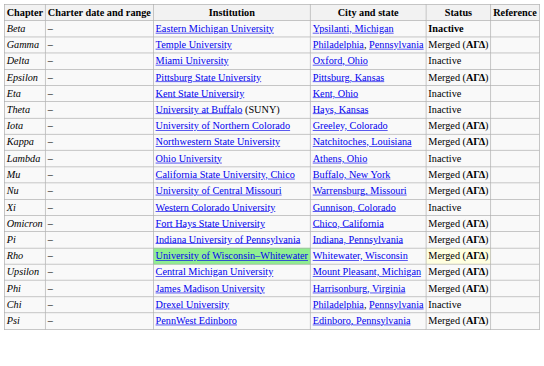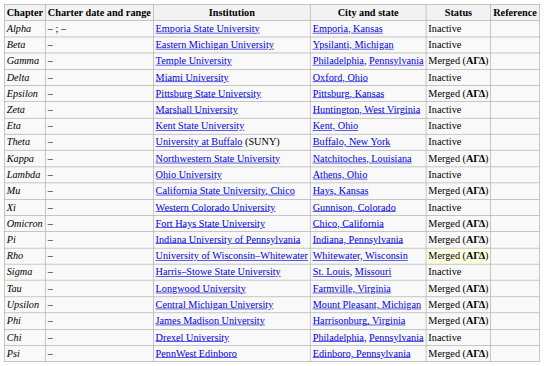+ row: Alpha | – ; – | Emporia State University | Emporia, Kansas | Inactive
Beta | Status: bold -> normal
+ row: Zeta | – | Marshall University | Huntington, West Virginia | Inactive
Theta | City and state: Hays, Kansas -> Buffalo, New York
- row: Iota | – | University of Northern Colorado | Greeley, Colorado | Merged (ΑΓΔ)
Mu | City and state: Buffalo, New York -> Hays, Kansas
- row: Nu | – | University of Central Missouri | Warrensburg, Missouri | Merged (ΑΓΔ)
Rho | Institution: lightgreen background -> no background
+ row: Sigma | – | Harris–Stowe State University | St. Louis, Missouri | Inactive
+ row: Tau | – | Longwood University | Farmville, Virginia | Merged (ΑΓΔ)
